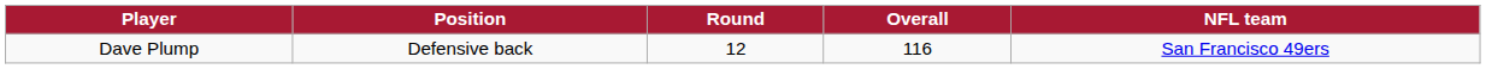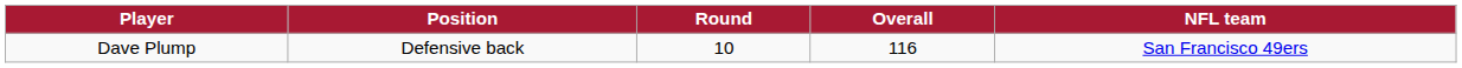Dave Plump | Round: 12 -> 10
